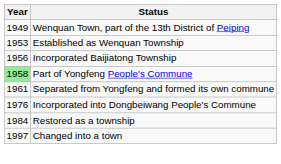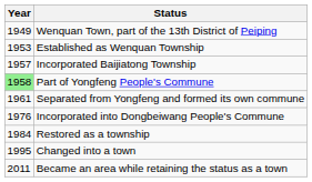Incorporated Baijiatong Township | Year: 1956 -> 1957
Changed into a town | Year: 1997 -> 1995
+ row: 2011 | Became an area while retaining the status as a town
